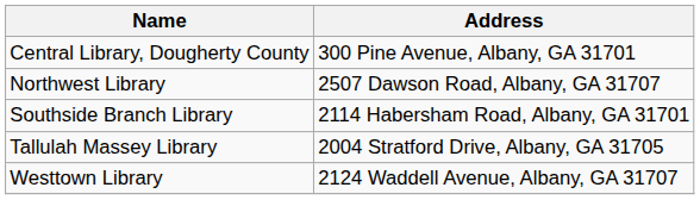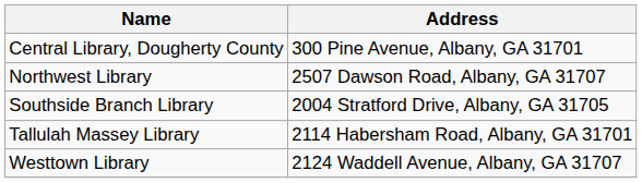Southside Branch Library | Address: 2114 Habersham Road, Albany, GA 31701 -> 2004 Stratford Drive, Albany, GA 31705
Tallulah Massey Library | Address: 2004 Stratford Drive, Albany, GA 31705 -> 2114 Habersham Road, Albany, GA 31701
